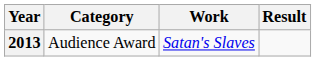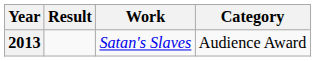columns swapped: Category <-> Result
